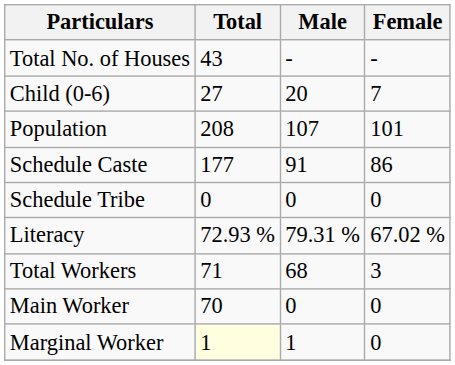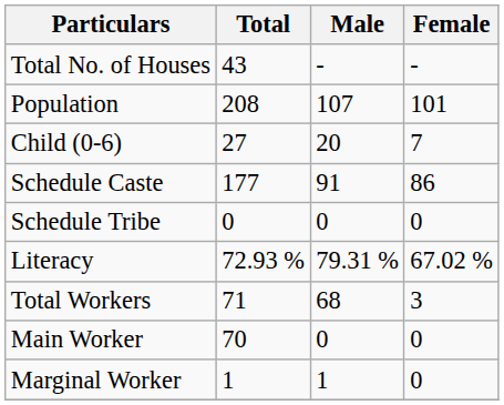rows swapped: Population <-> Child (0-6)
Marginal Worker | Total: lightyellow background -> no background
